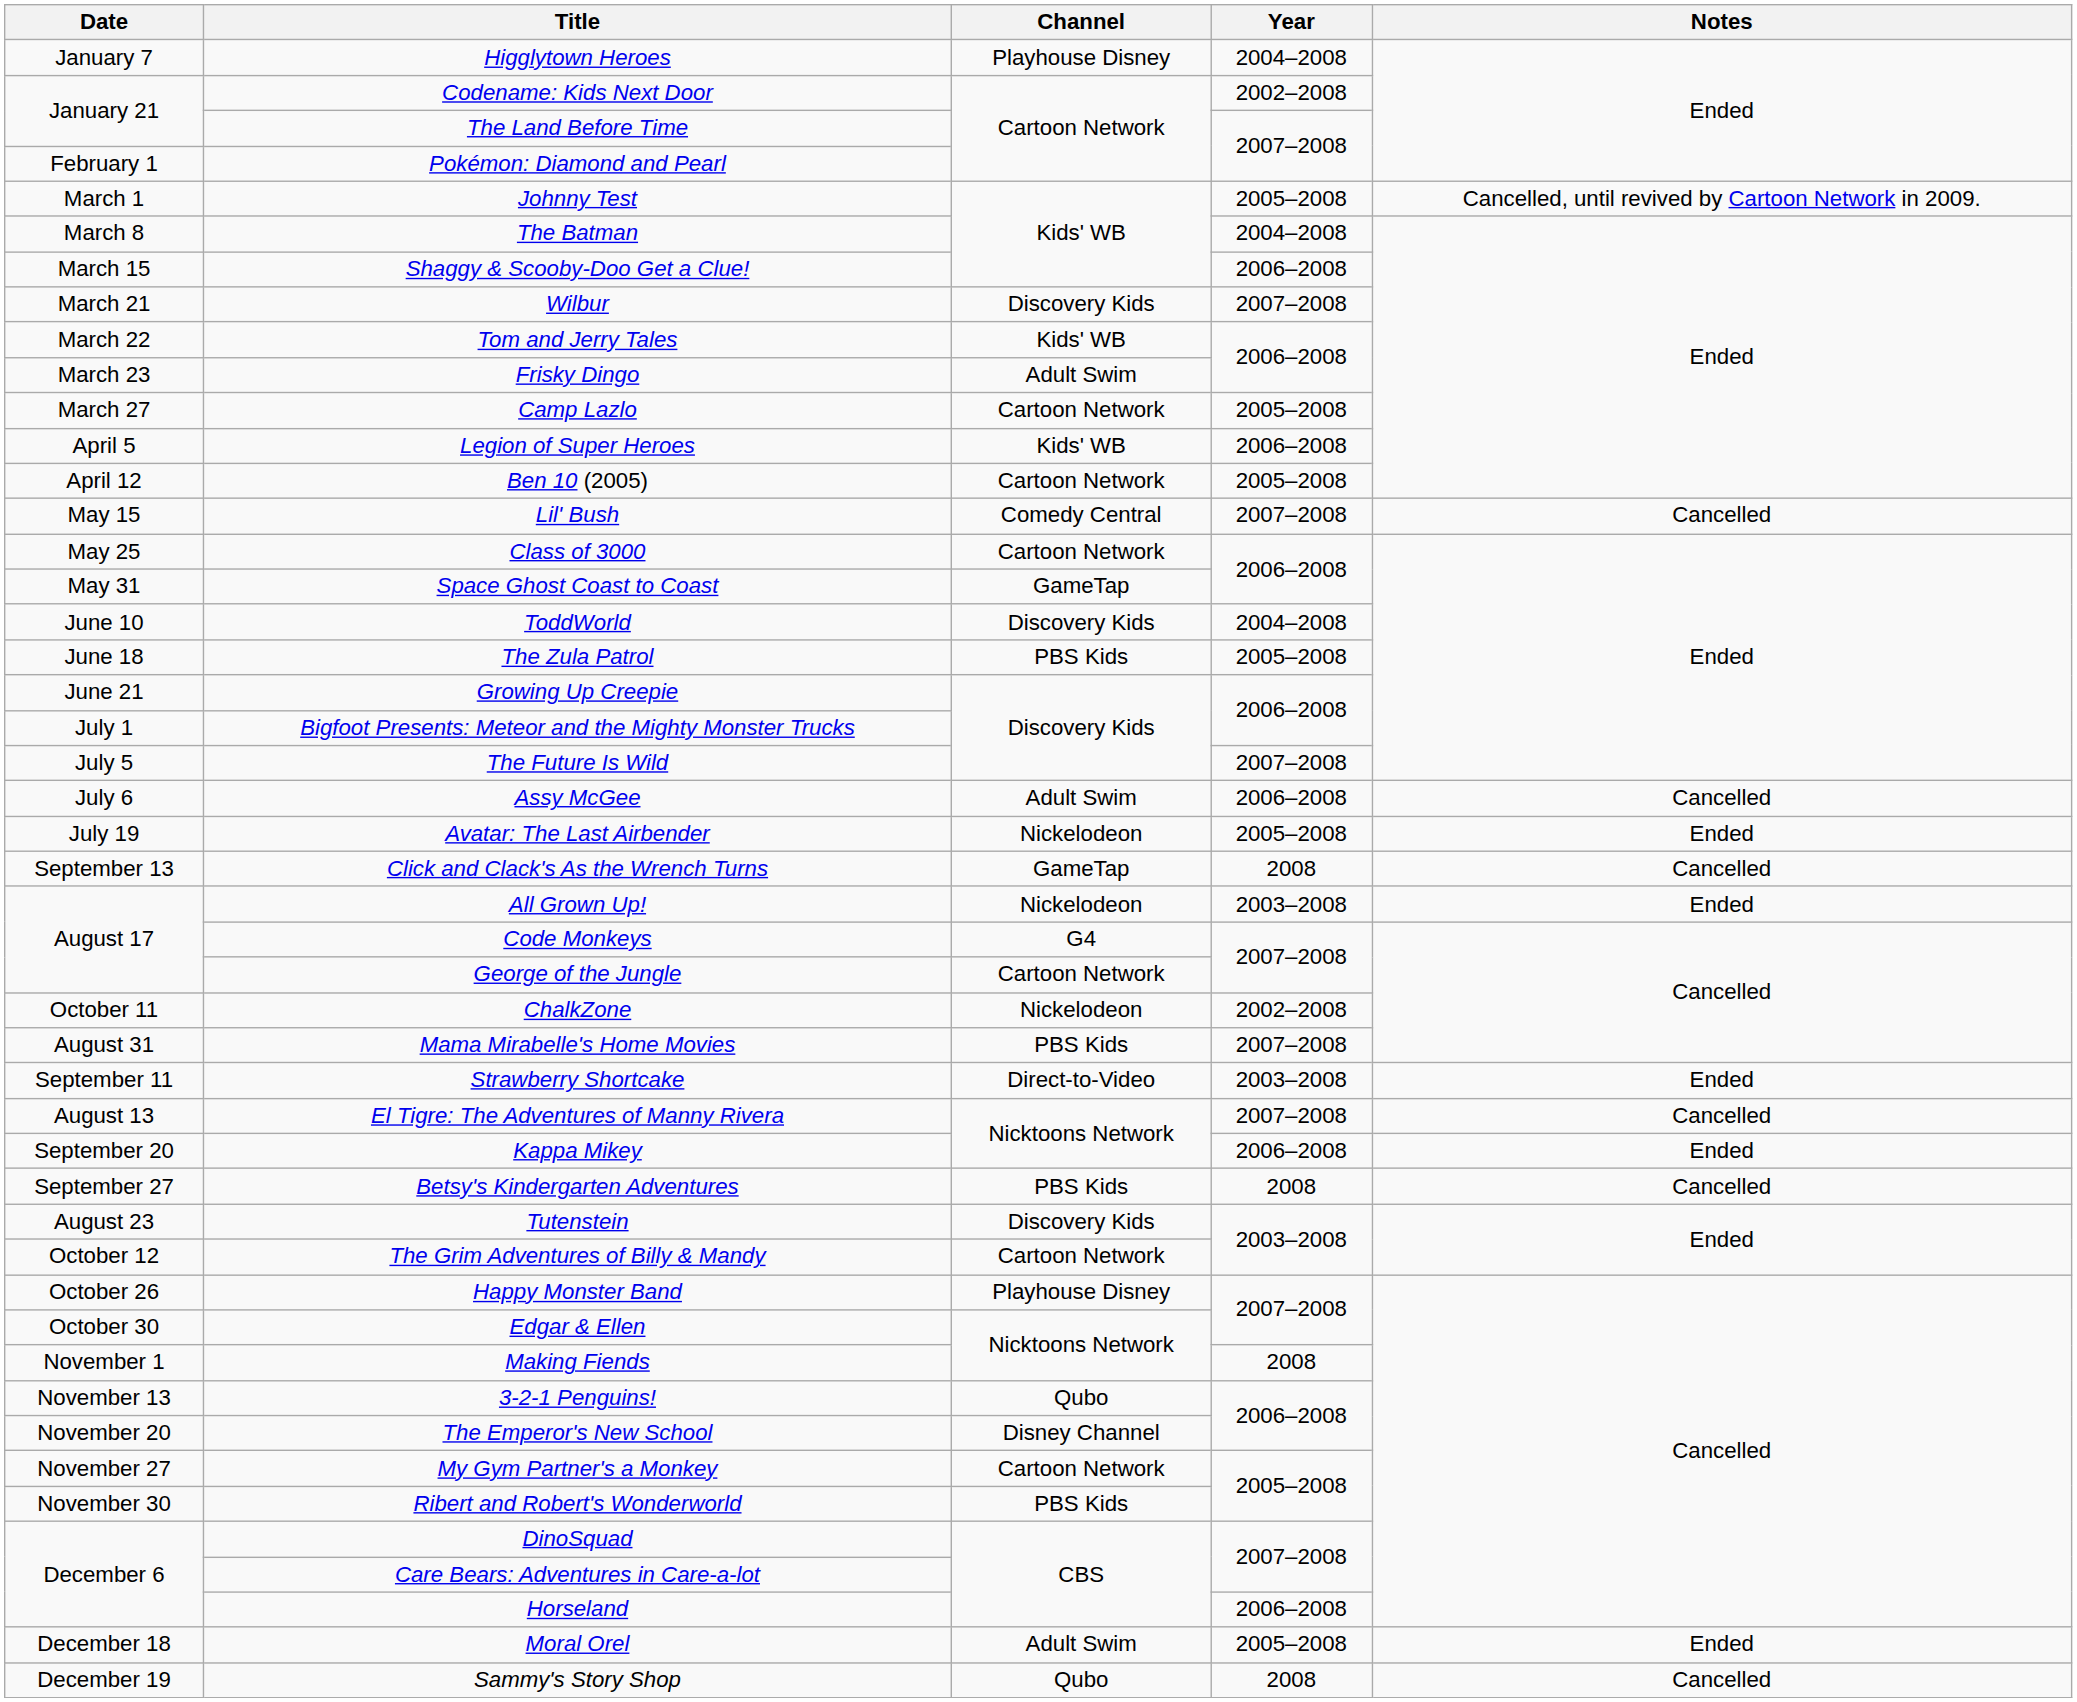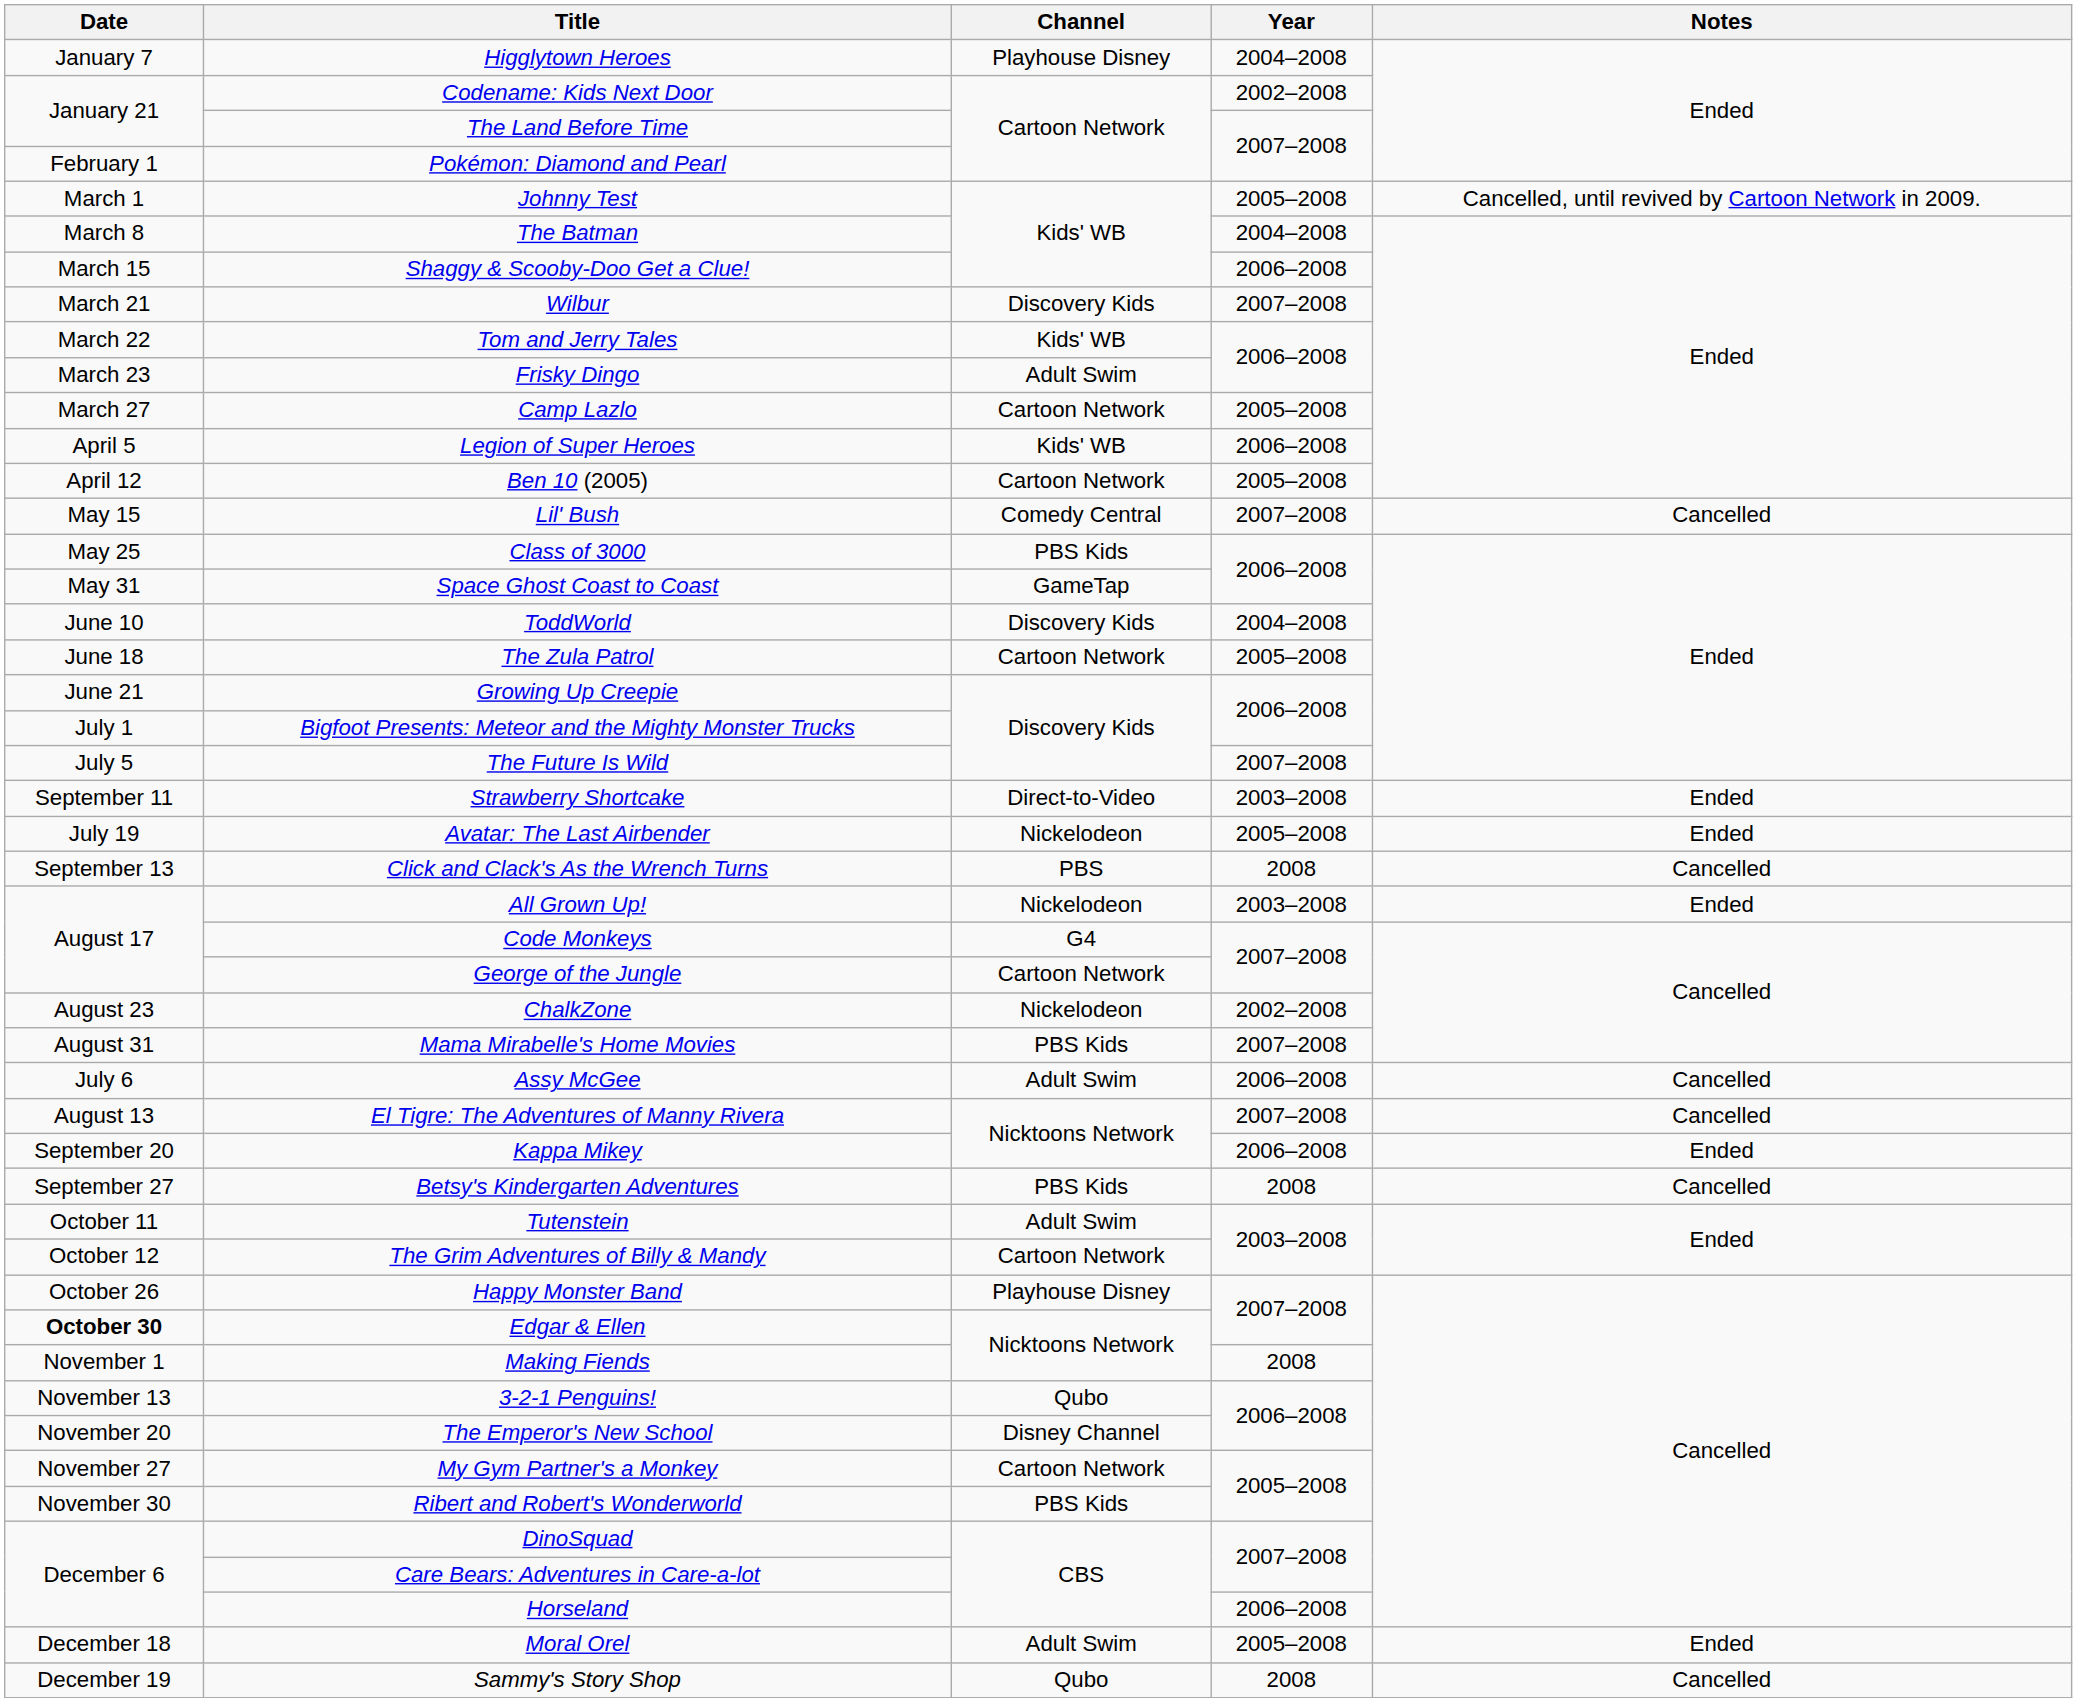Class of 3000 | Channel: Cartoon Network -> PBS Kids
The Zula Patrol | Channel: PBS Kids -> Cartoon Network
rows swapped: Assy McGee <-> Strawberry Shortcake
Click and Clack's As the Wrench Turns | Channel: GameTap -> PBS
ChalkZone | Date: October 11 -> August 23
Tutenstein | Date: August 23 -> October 11
Tutenstein | Channel: Discovery Kids -> Adult Swim
Edgar & Ellen | Date: normal -> bold
